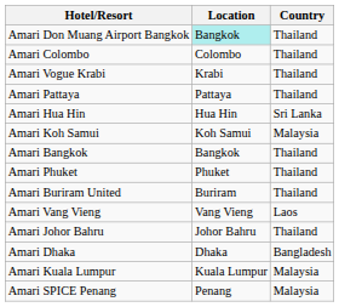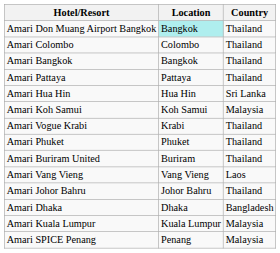rows swapped: Amari Bangkok <-> Amari Vogue Krabi
